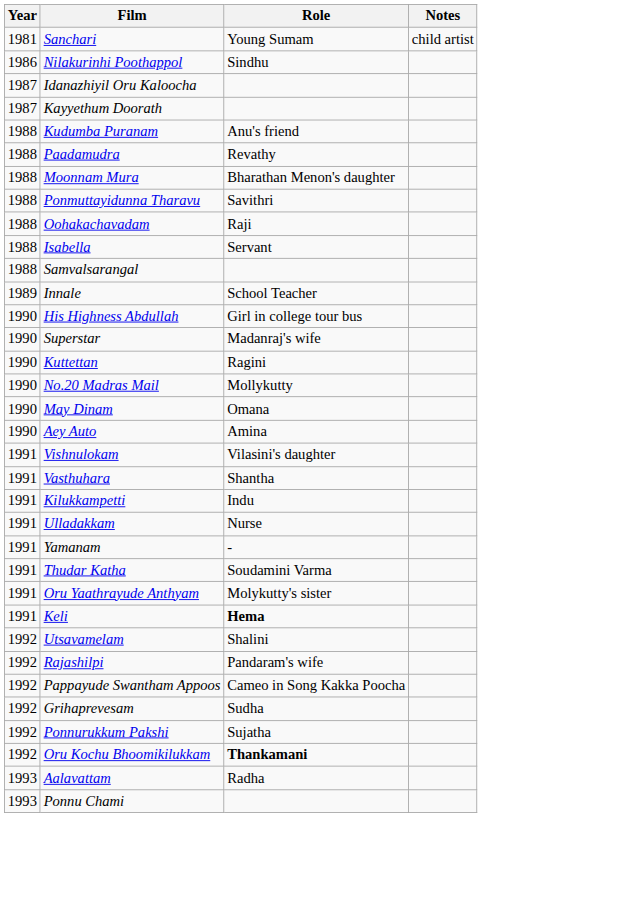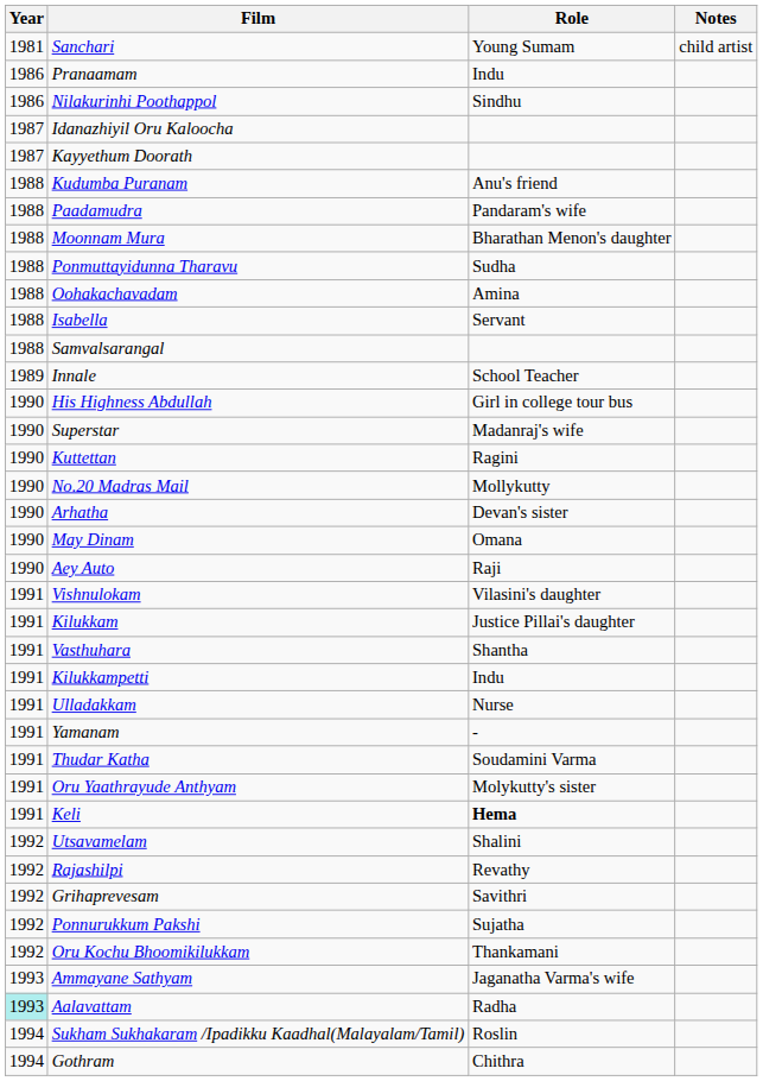+ row: 1986 | Pranaamam | Indu
Paadamudra | Role: Revathy -> Pandaram's wife
Ponmuttayidunna Tharavu | Role: Savithri -> Sudha
Oohakachavadam | Role: Raji -> Amina
+ row: 1990 | Arhatha | Devan's sister
Aey Auto | Role: Amina -> Raji
+ row: 1991 | Kilukkam | Justice Pillai's daughter
Rajashilpi | Role: Pandaram's wife -> Revathy
- row: 1992 | Pappayude Swantham Appoos | Cameo in Song Kakka Poocha
Grihaprevesam | Role: Sudha -> Savithri
Oru Kochu Bhoomikilukkam | Role: bold -> normal
+ row: 1993 | Ammayane Sathyam | Jaganatha Varma's wife
Aalavattam | Year: no background -> paleturquoise background
- row: 1993 | Ponnu Chami
+ row: 1994 | Sukham Sukhakaram /Ipadikku Kaadhal(Malayalam/Tamil) | Roslin
+ row: 1994 | Gothram | Chithra
